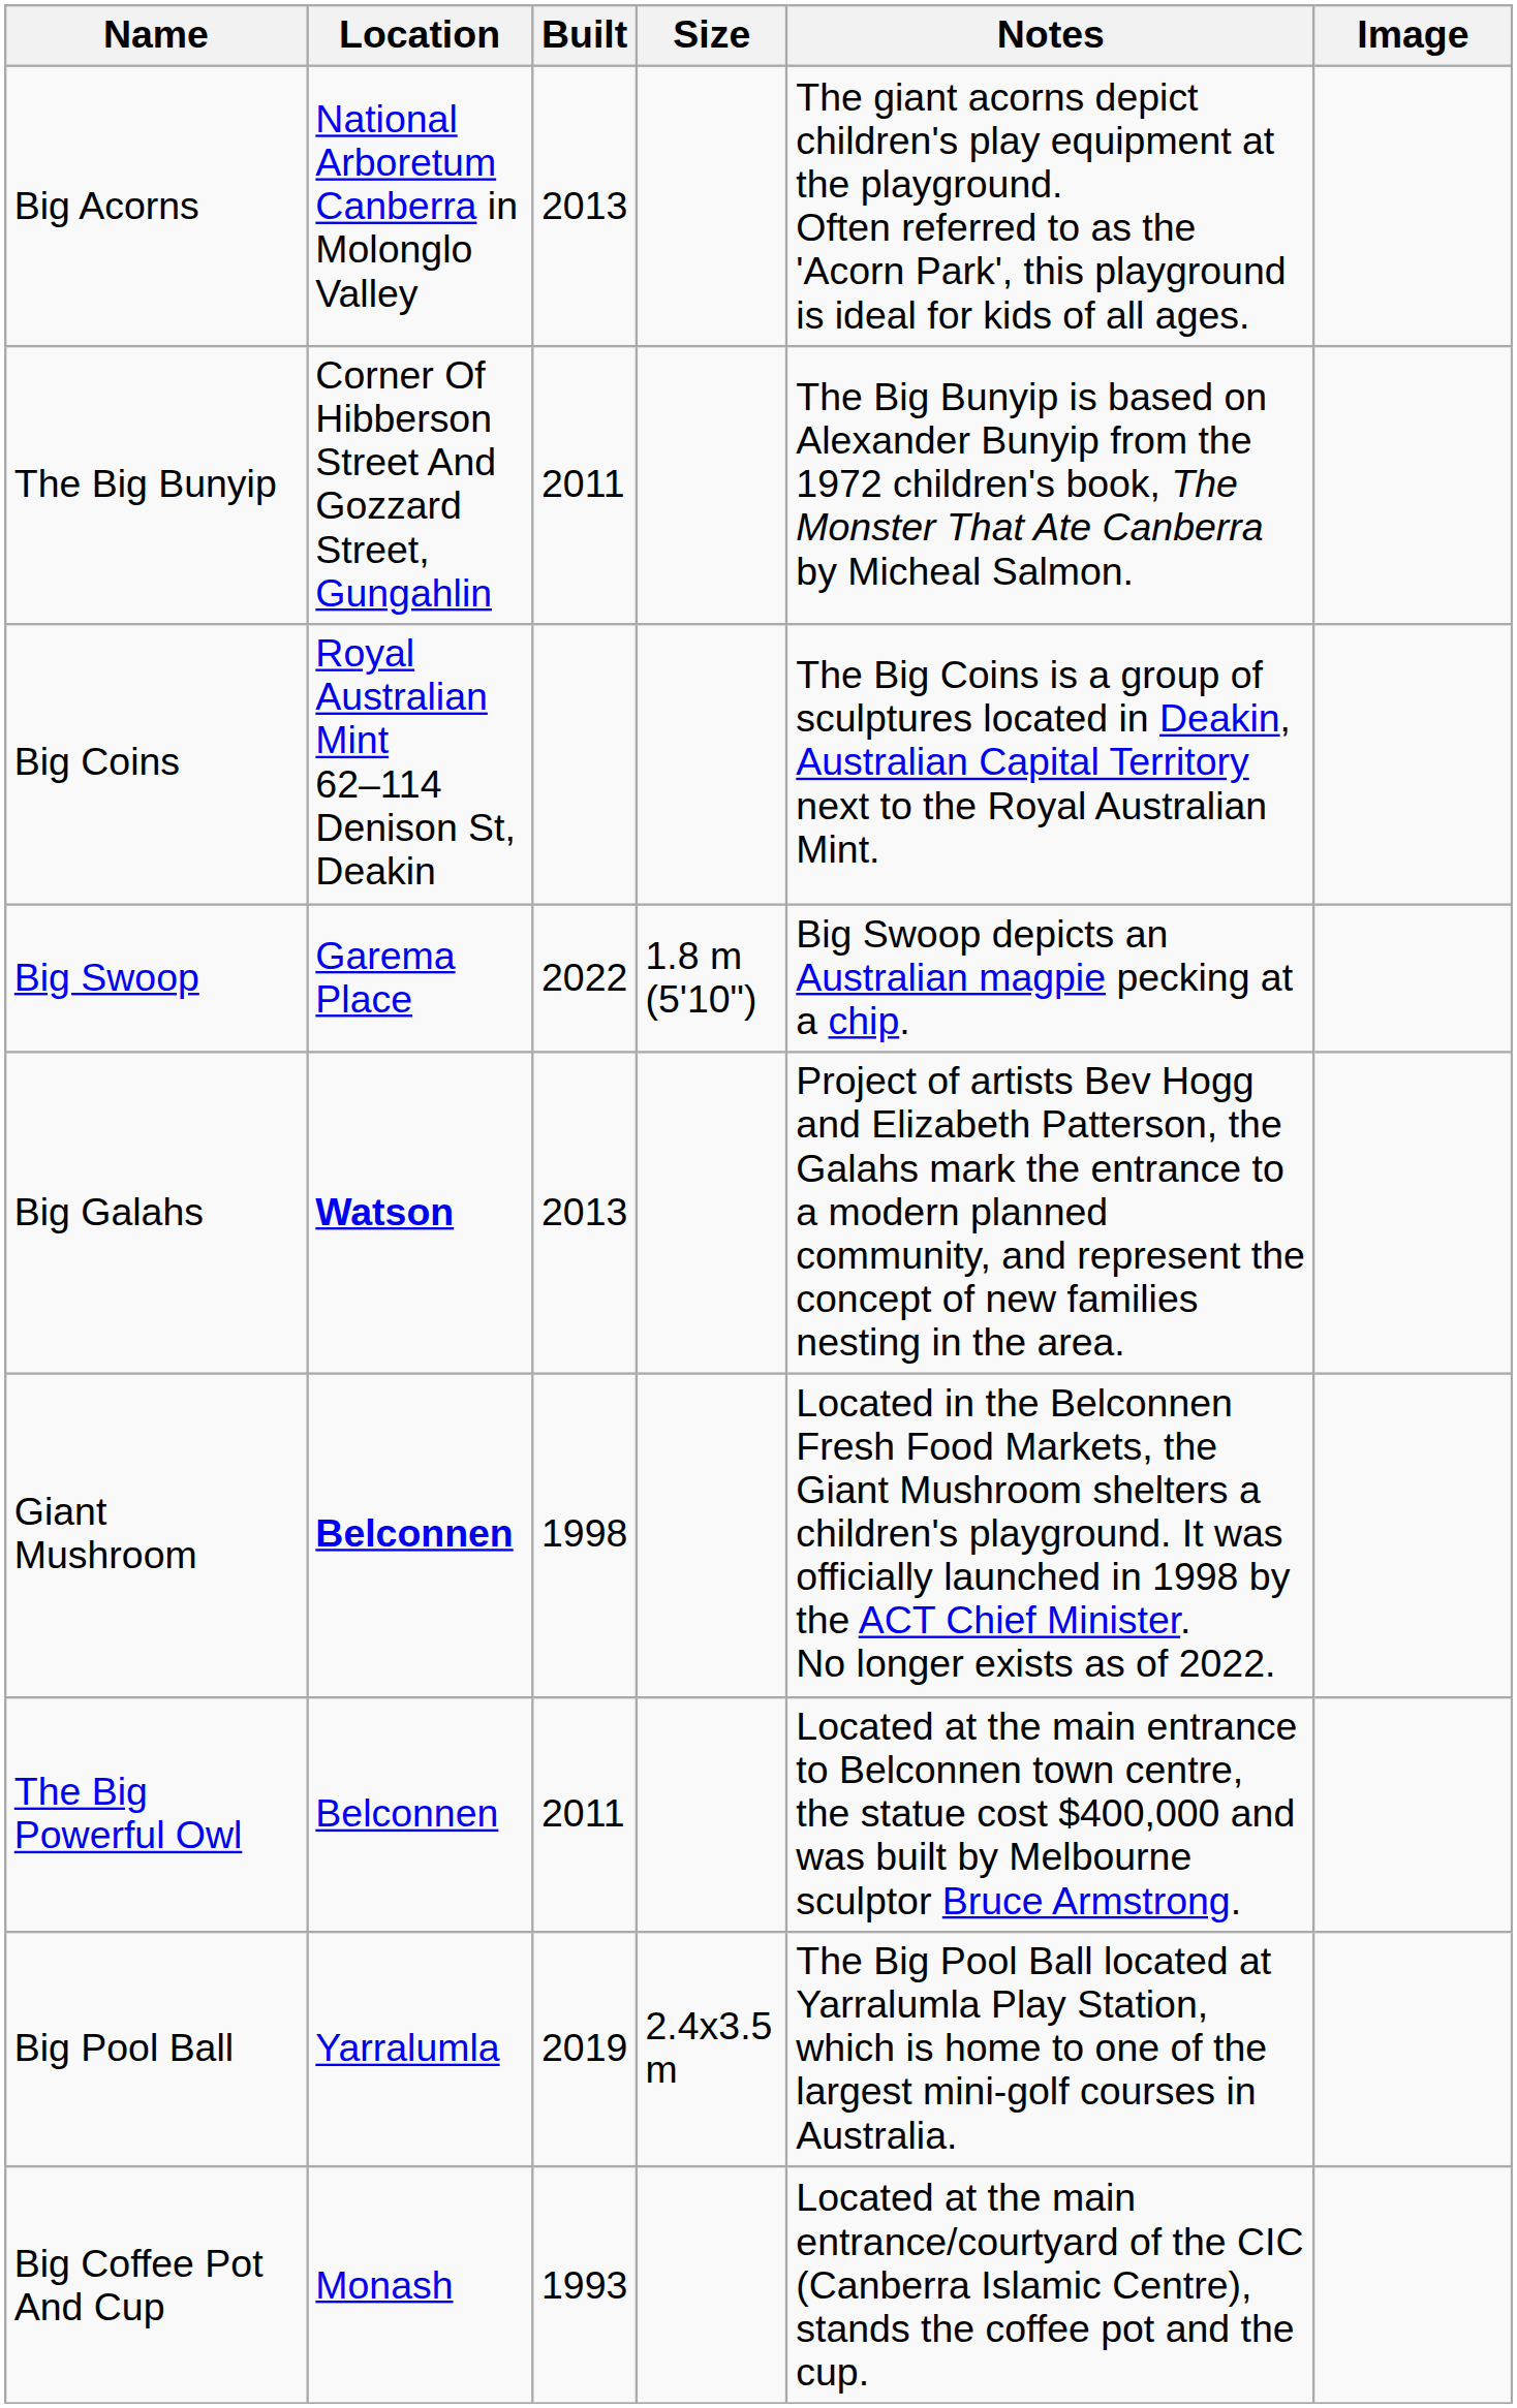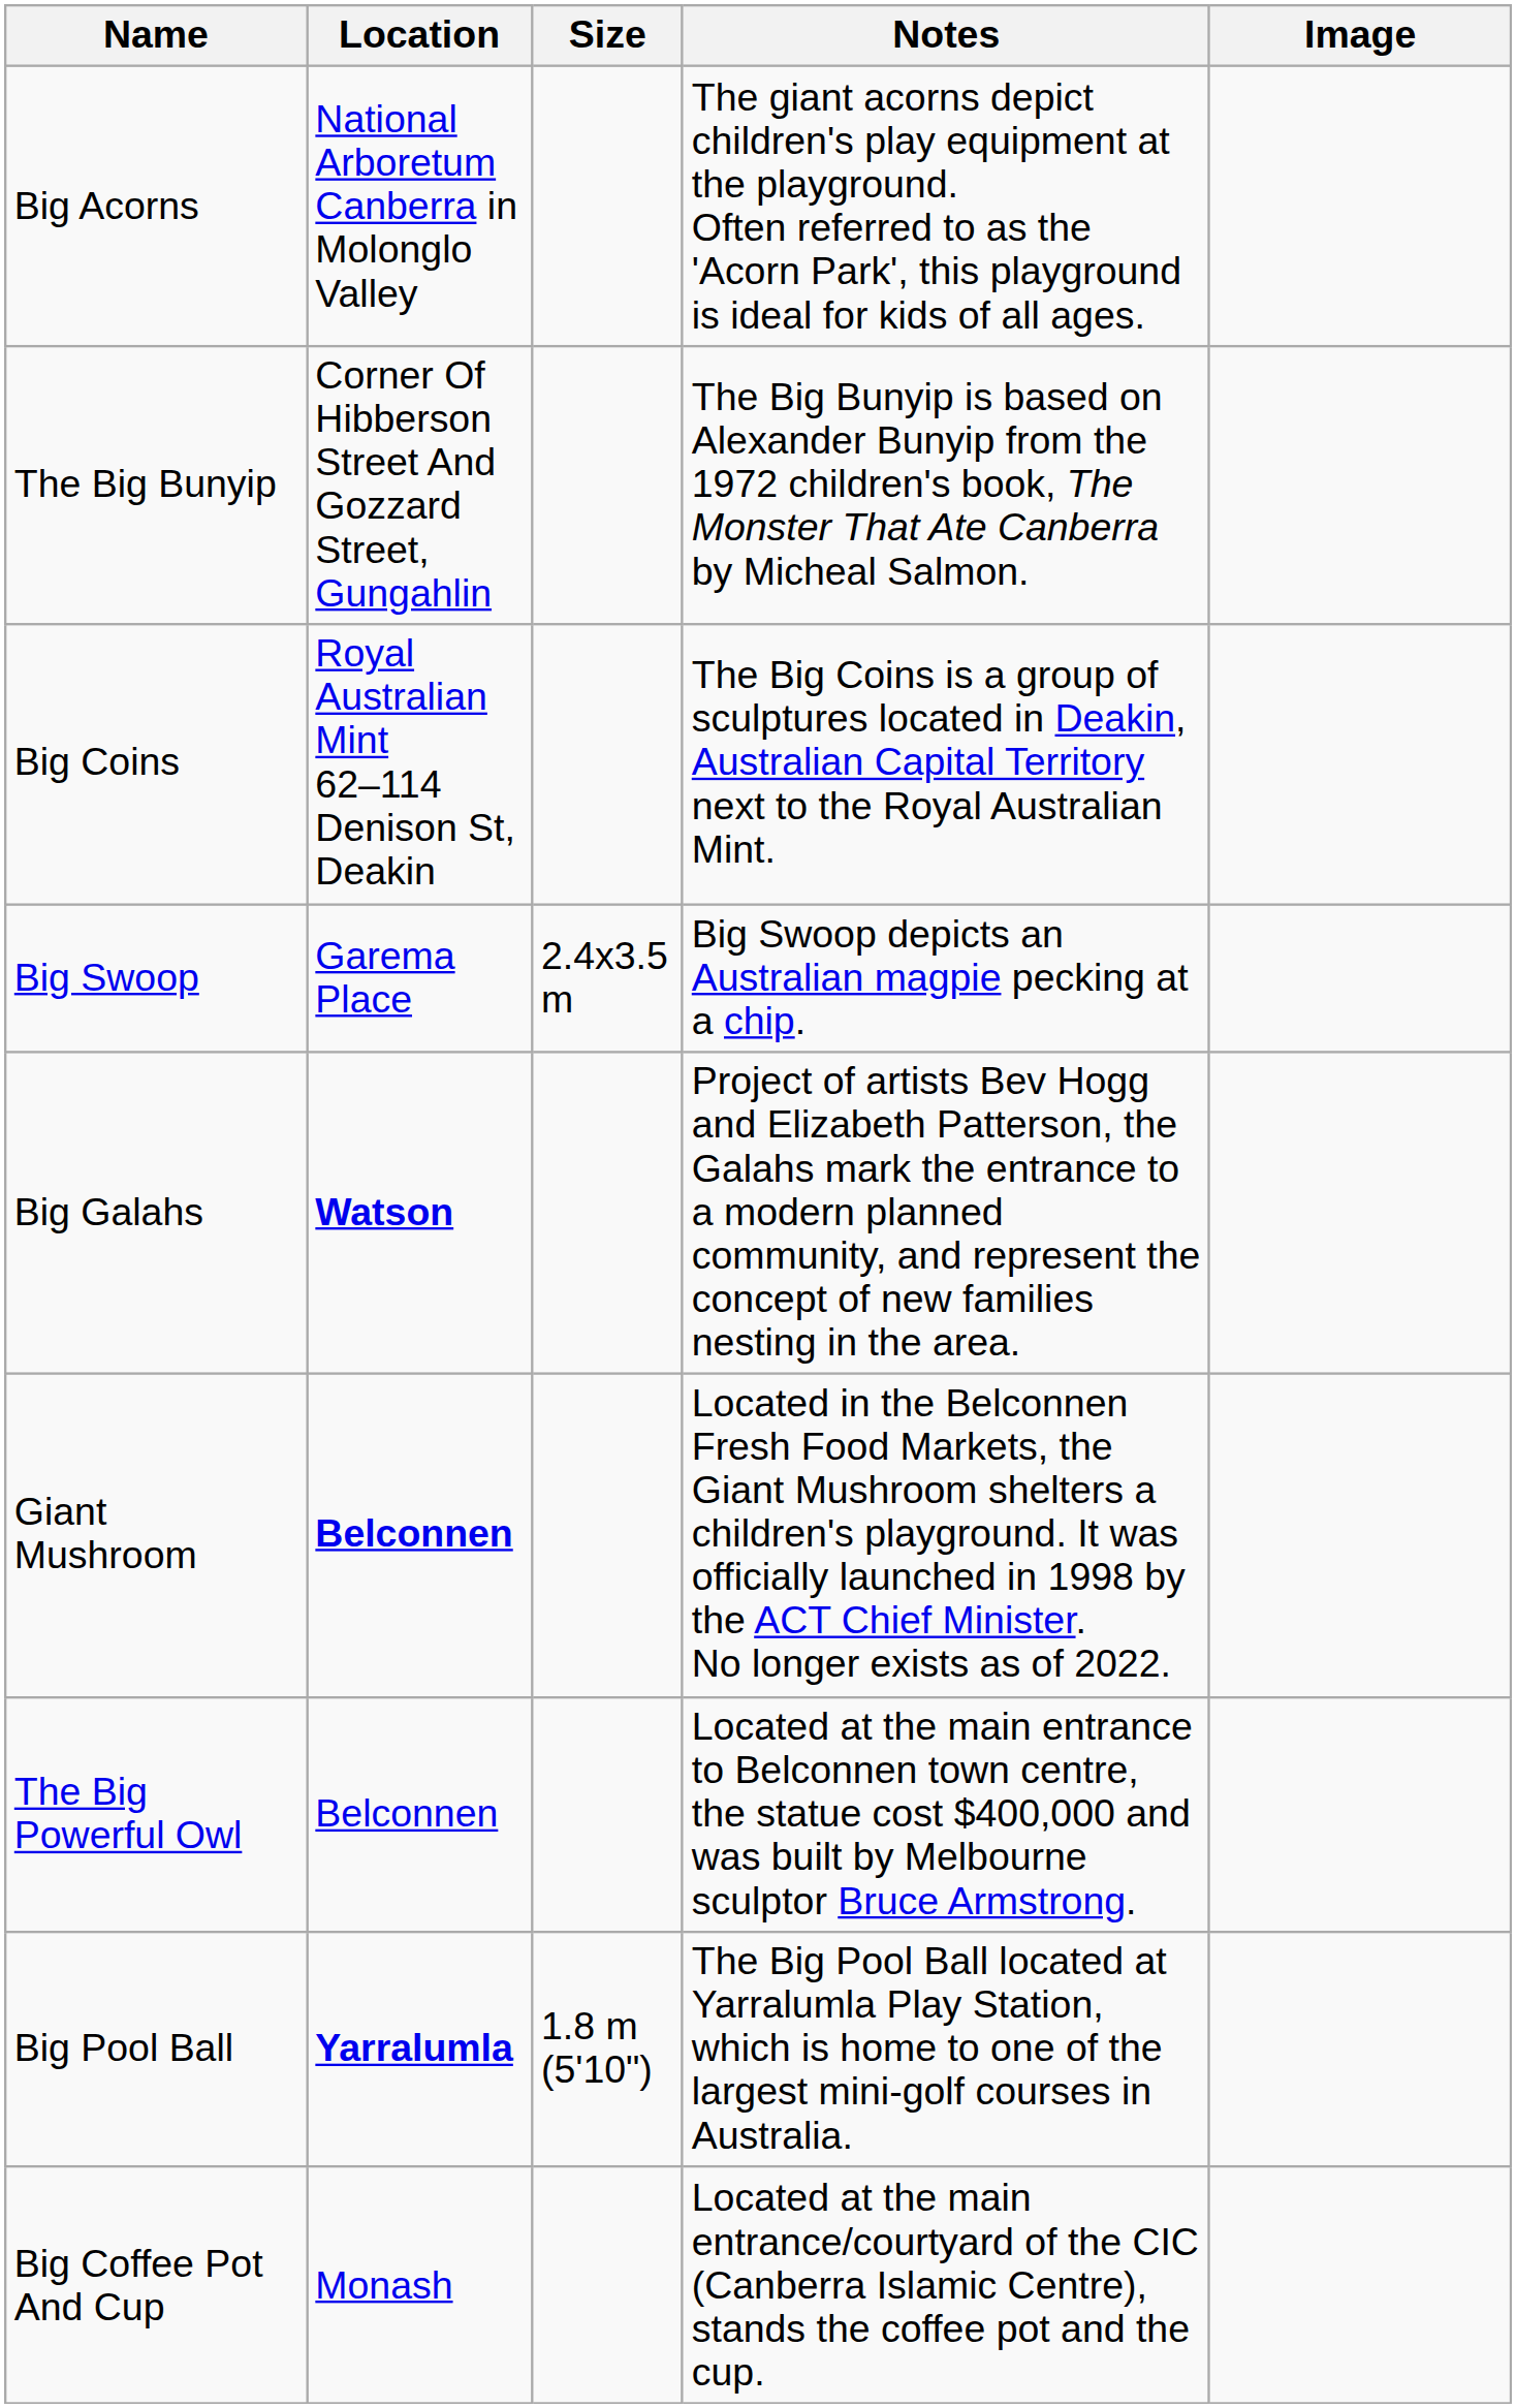- column: Built | 2013 | 2011 | 2022 | 2013 | 1998 | 2011 | 2019 | 1993
Big Swoop | Size: 1.8 m (5'10") -> 2.4x3.5 m
Big Pool Ball | Location: normal -> bold
Big Pool Ball | Size: 2.4x3.5 m -> 1.8 m (5'10")
